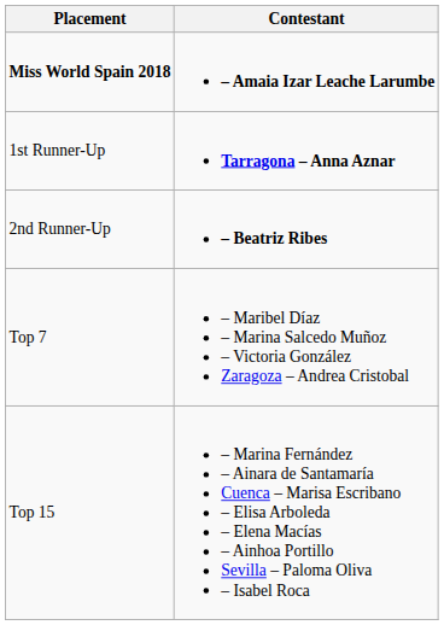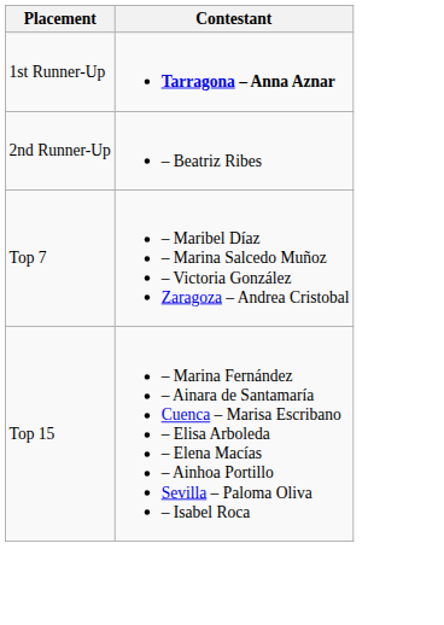- row: Miss World Spain 2018 | – Amaia Izar Leache Larumbe
2nd Runner-Up | Contestant: bold -> normal
